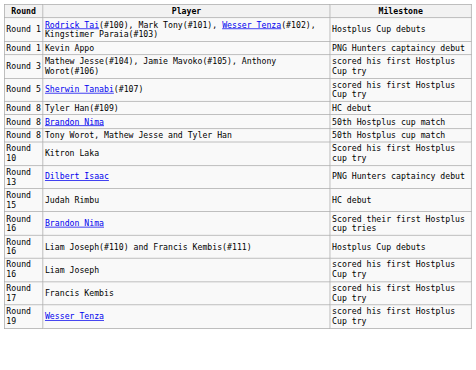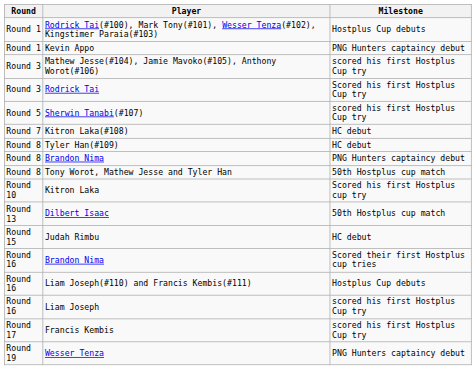+ row: Round 3 | Rodrick Tai | Scored his first Hostplus Cup try
+ row: Round 7 | Kitron Laka(#108) | HC debut
Round 8 / Brandon Nima | Milestone: 50th Hostplus cup match -> PNG Hunters captaincy debut
Dilbert Isaac | Milestone: PNG Hunters captaincy debut -> 50th Hostplus cup match
Wesser Tenza | Milestone: scored his first Hostplus Cup try -> PNG Hunters captaincy debut
